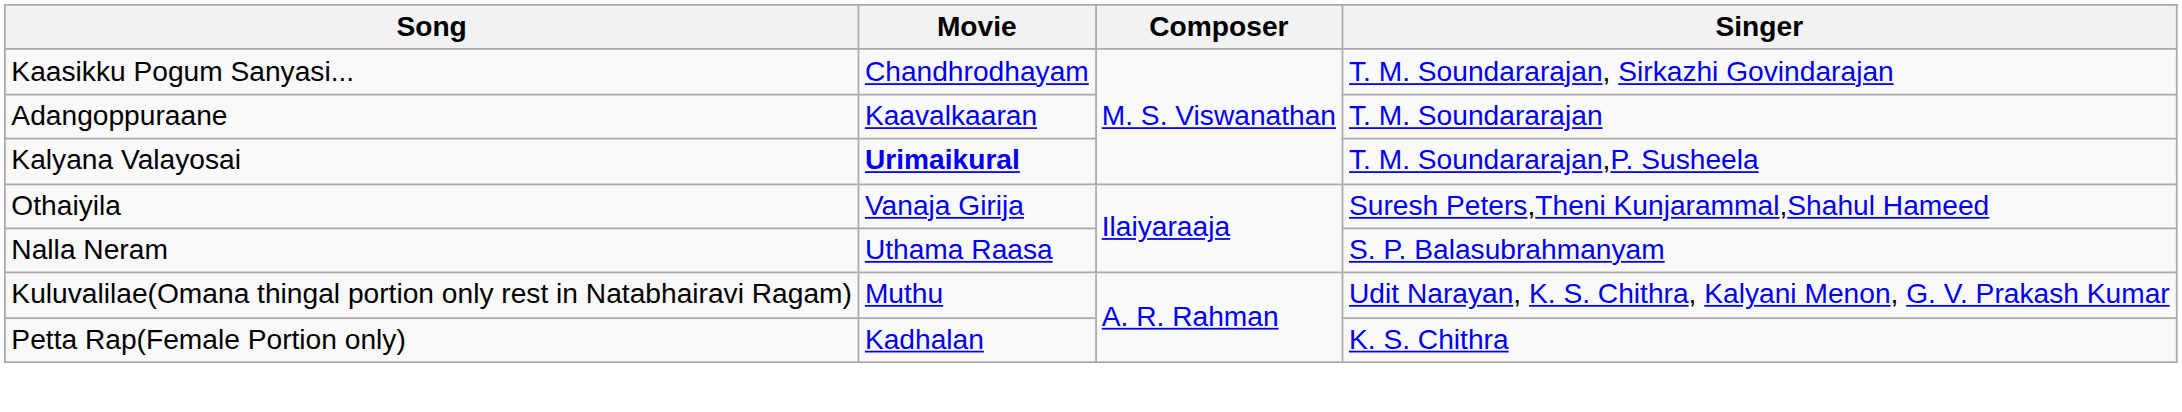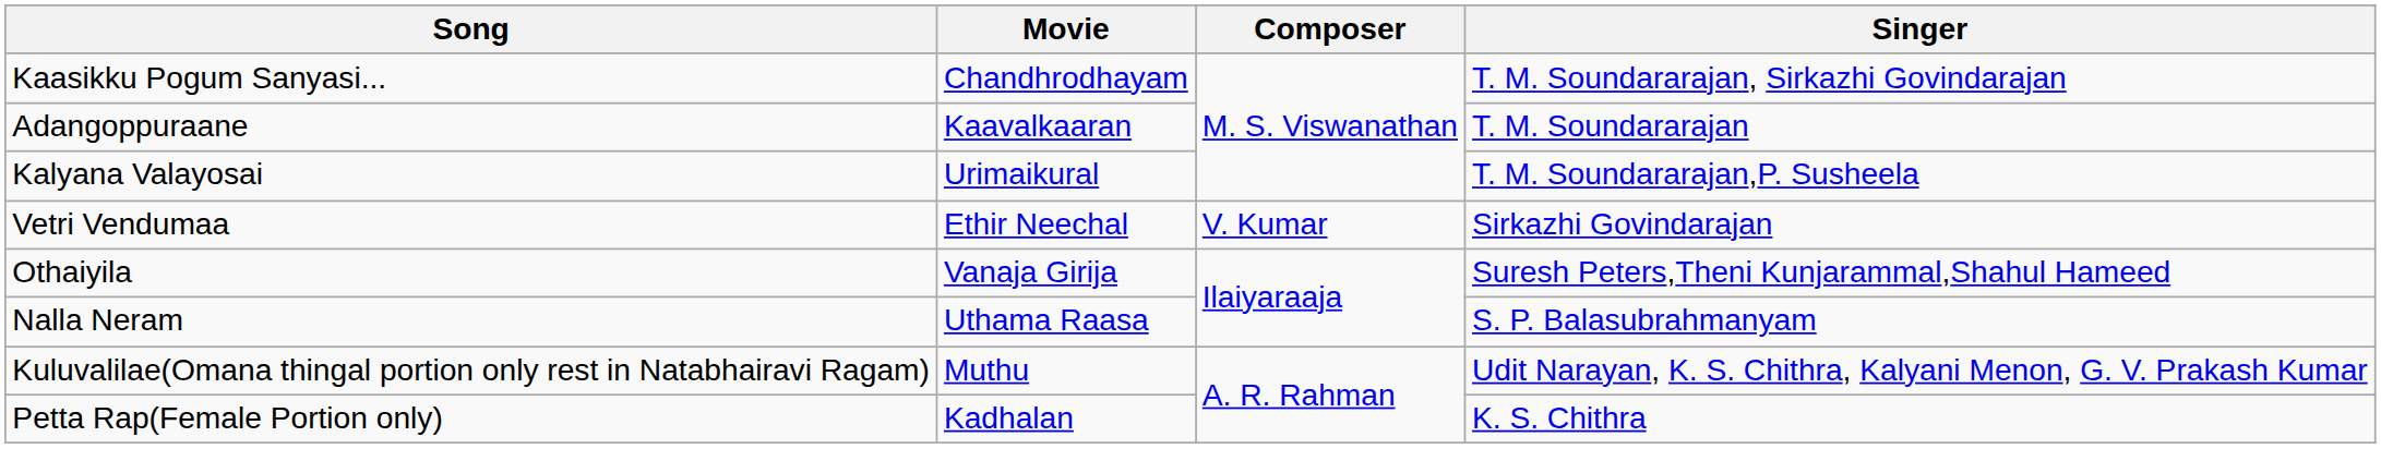Kalyana Valayosai | Movie: bold -> normal
+ row: Vetri Vendumaa | Ethir Neechal | V. Kumar | Sirkazhi Govindarajan
